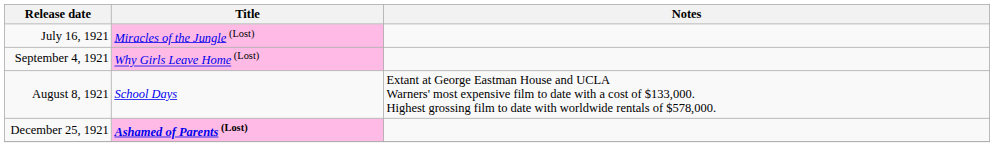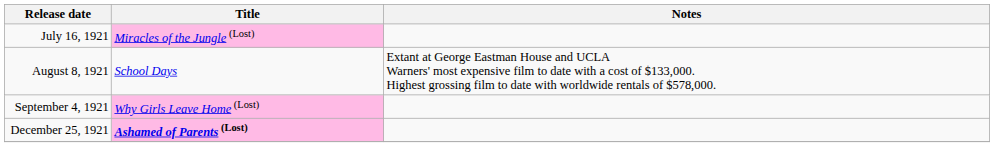rows swapped: August 8, 1921 <-> September 4, 1921
